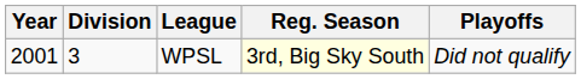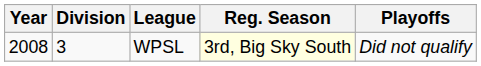WPSL | Year: 2001 -> 2008
